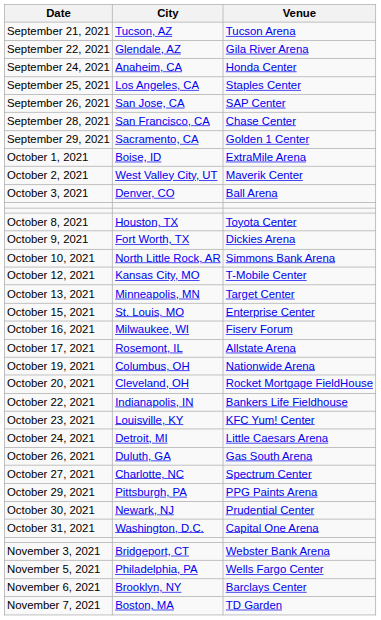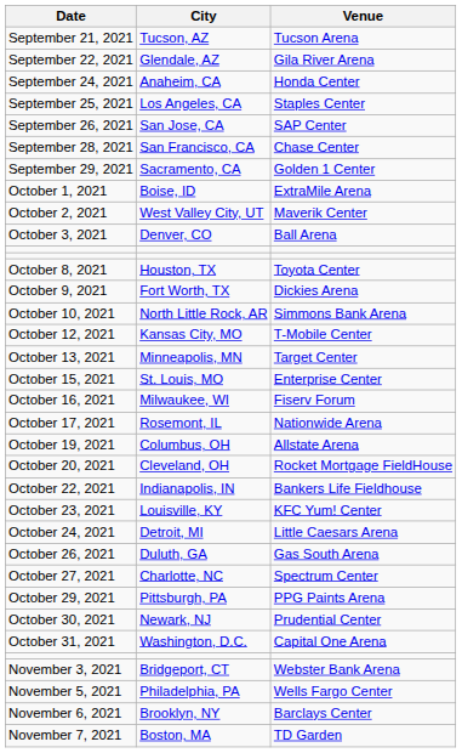October 17, 2021 | Venue: Allstate Arena -> Nationwide Arena
October 19, 2021 | Venue: Nationwide Arena -> Allstate Arena
